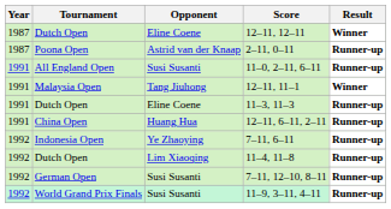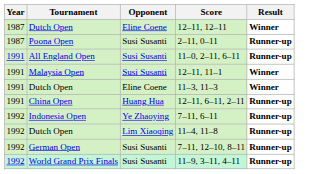2–11, 0–11 | Opponent: Astrid van der Knaap -> Susi Susanti
12–11, 11–1 | Opponent: Tang Jiuhong -> Susi Susanti
11–3, 11–3 | Result: Runner-up -> Winner
